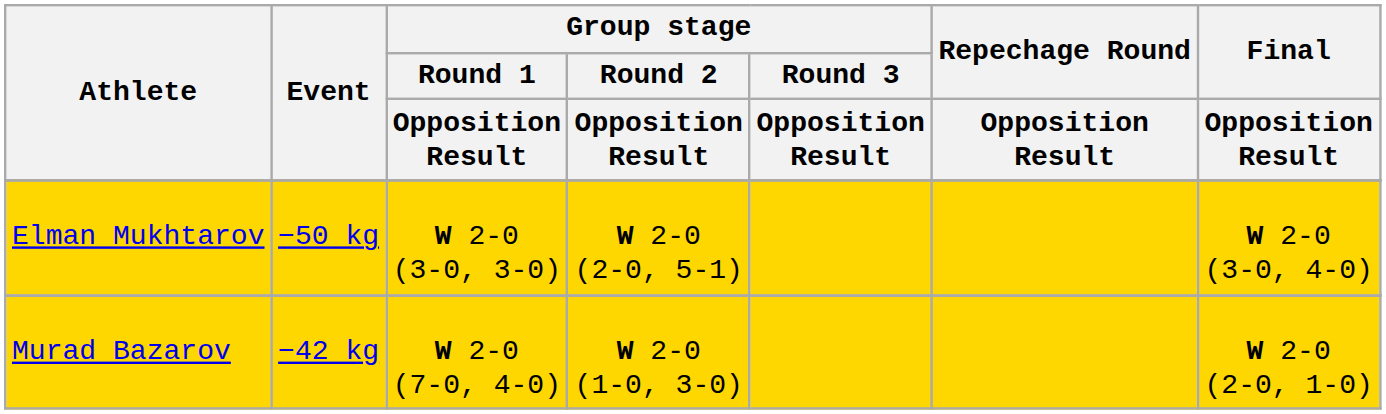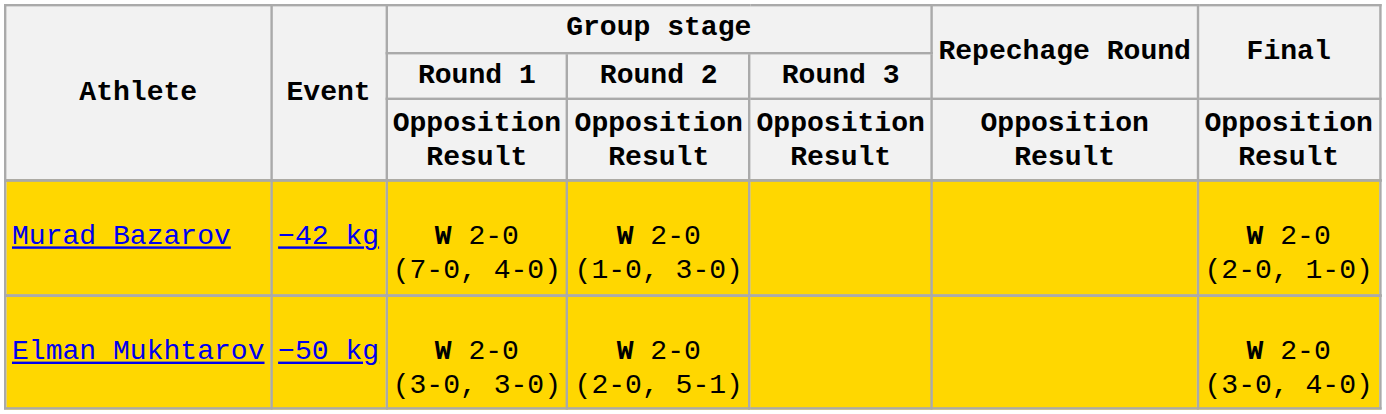rows swapped: Murad Bazarov <-> Elman Mukhtarov
